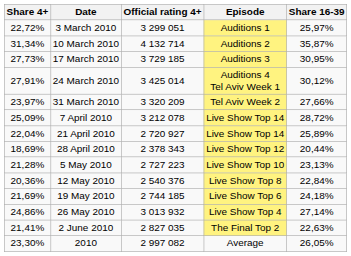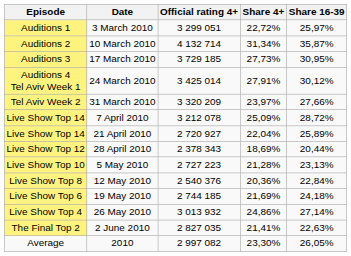columns swapped: Episode <-> Share 4+
